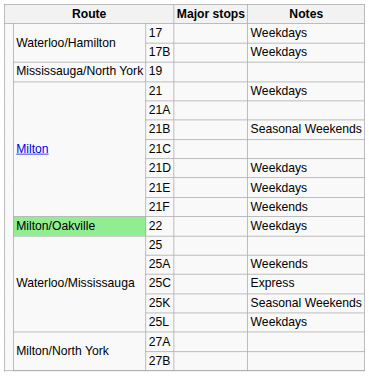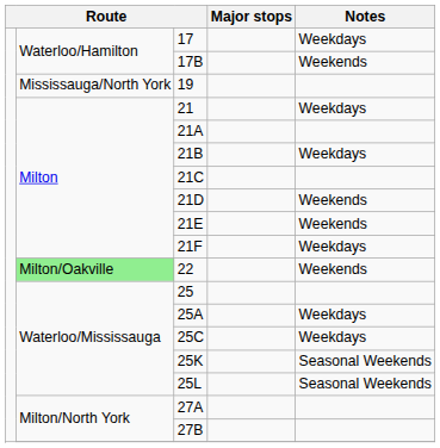17B | Notes: Weekdays -> Weekends
21B | Notes: Seasonal Weekends -> Weekdays
21D | Notes: Weekdays -> Weekends
21E | Notes: Weekdays -> Weekends
21F | Notes: Weekends -> Weekdays
22 | Notes: Weekdays -> Weekends
25A | Notes: Weekends -> Weekdays
25C | Notes: Express -> Weekdays
25L | Notes: Weekdays -> Seasonal Weekends
